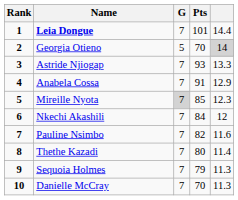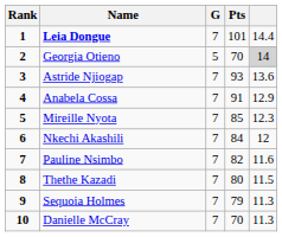Astride Njiogap | column 5: 13.3 -> 13.6
Mireille Nyota | G: lightgrey background -> no background
Thethe Kazadi | column 5: 11.4 -> 11.5
